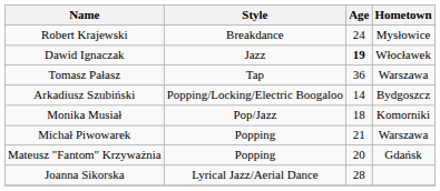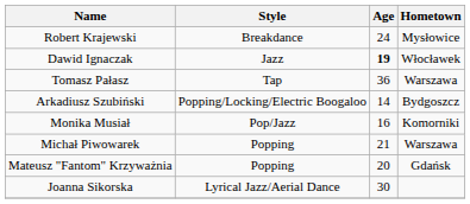Monika Musiał | Age: 18 -> 16
Joanna Sikorska | Age: 28 -> 30
